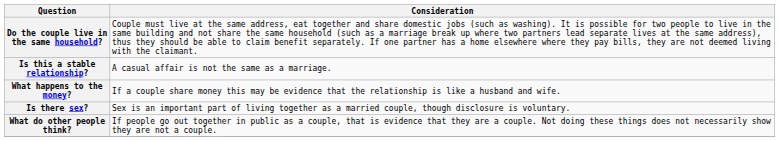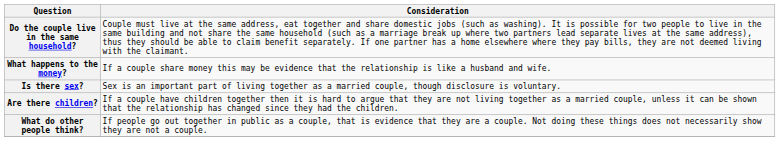- row: Is this a stable relationship? | A casual affair is not the same as a marriage.
+ row: Are there children? | If a couple have children together then it is hard to argue that they are not living together as a married couple, unless it can be shown that the relationship has changed since they had the children.
